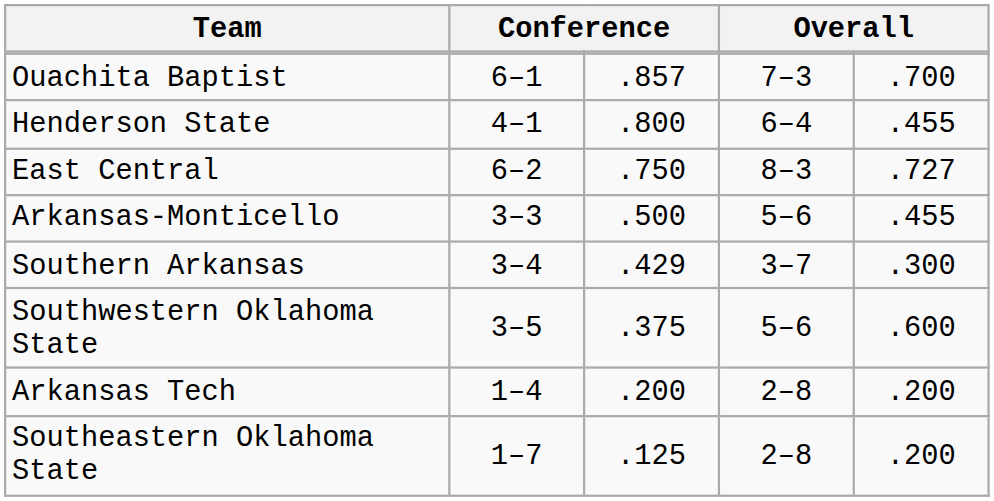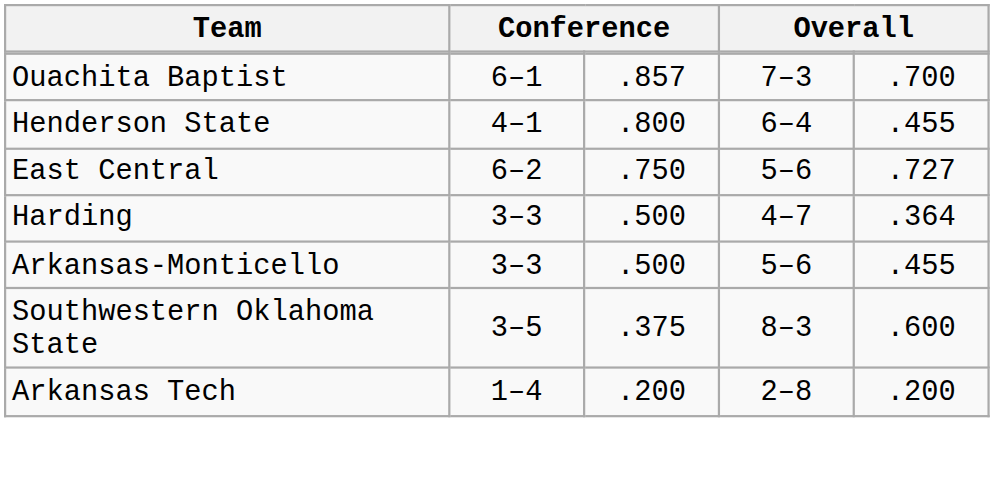East Central | column 4: 8–3 -> 5–6
+ row: Harding | 3–3 | .500 | 4–7 | .364
- row: Southern Arkansas | 3–4 | .429 | 3–7 | .300
Southwestern Oklahoma State | column 4: 5–6 -> 8–3
- row: Southeastern Oklahoma State | 1–7 | .125 | 2–8 | .200
